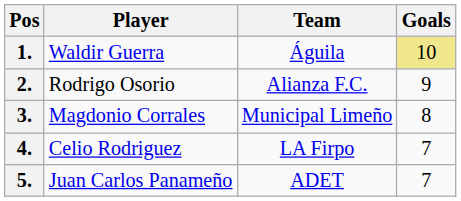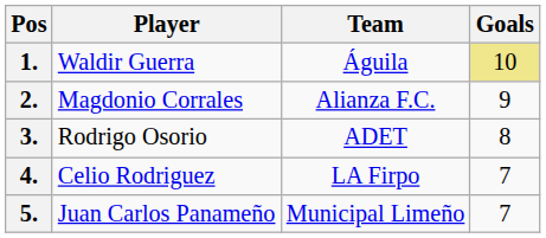2. | Player: Rodrigo Osorio -> Magdonio Corrales
3. | Player: Magdonio Corrales -> Rodrigo Osorio
3. | Team: Municipal Limeño -> ADET
5. | Team: ADET -> Municipal Limeño
